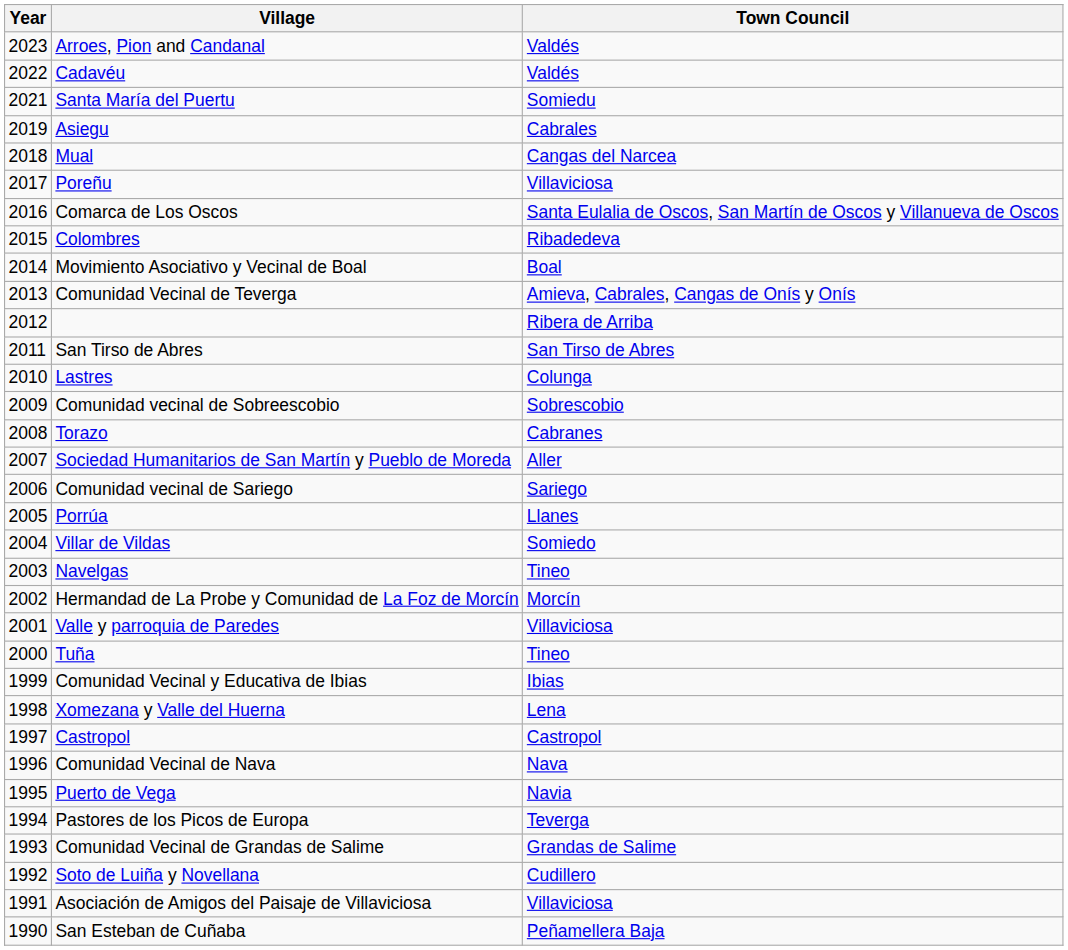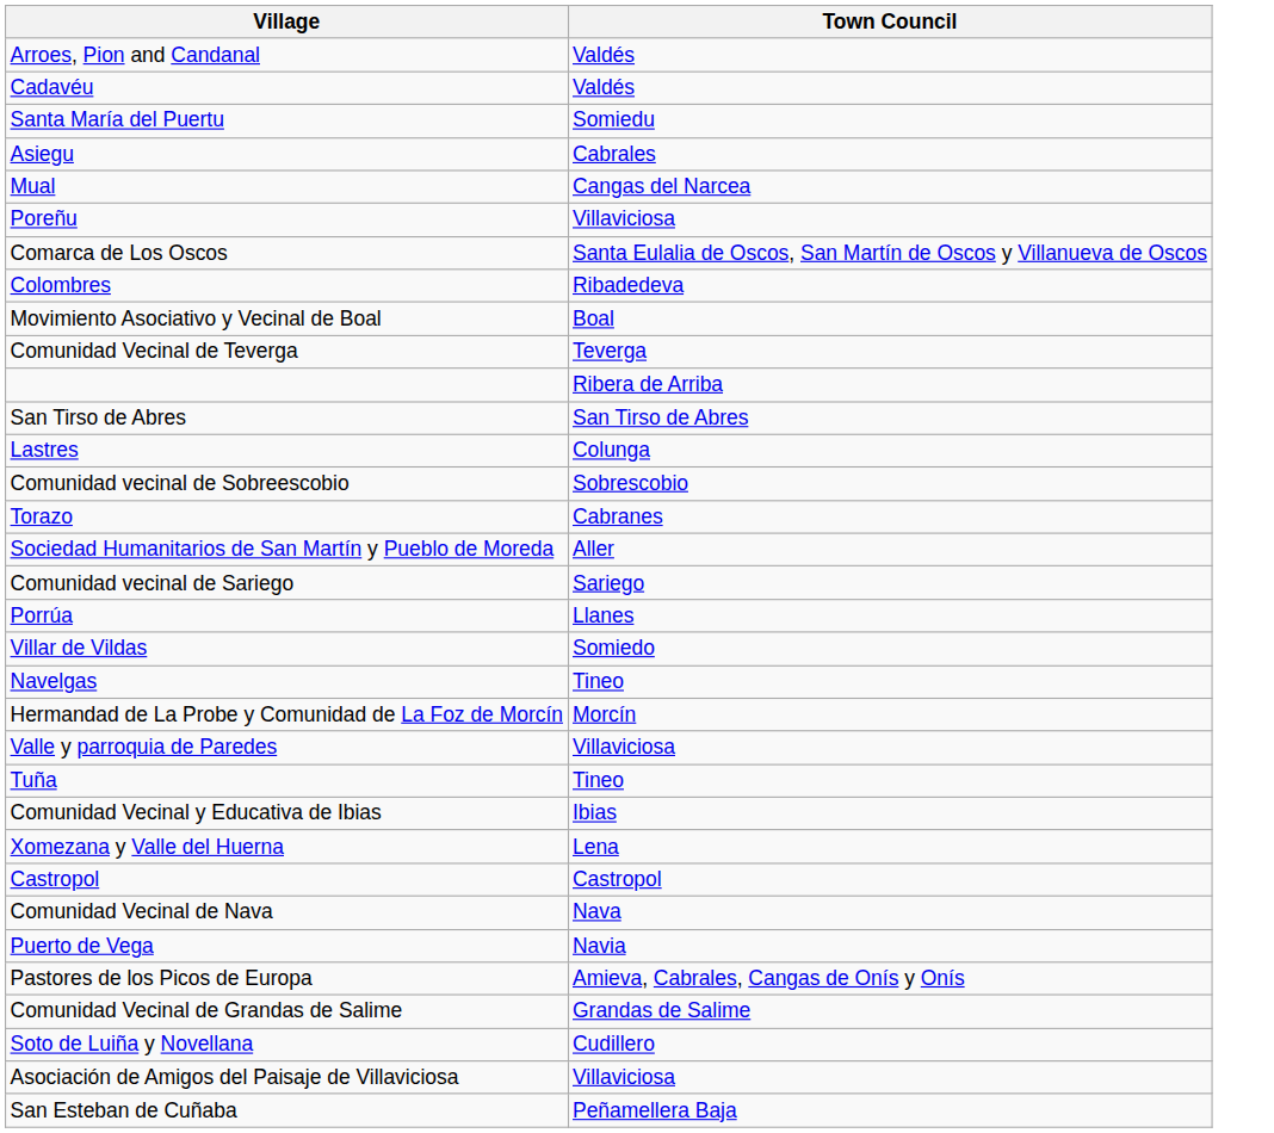- column: Year | 2023 | 2022 | 2021 | 2019 | 2018 | 2017 | 2016 | 2015 | 2014 | 2013 | 2012 | 2011 | 2010 | 2009 | 2008 | 2007 | 2006 | 2005 | 2004 | 2003 | 2002 | 2001 | 2000 | 1999 | 1998 | 1997 | 1996 | 1995 | 1994 | 1993 | 1992 | 1991 | 1990
Comunidad Vecinal de Teverga | Town Council: Amieva, Cabrales, Cangas de Onís y Onís -> Teverga
Pastores de los Picos de Europa | Town Council: Teverga -> Amieva, Cabrales, Cangas de Onís y Onís
